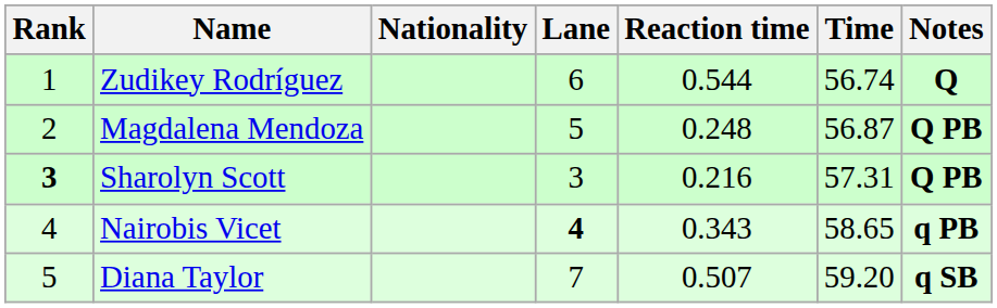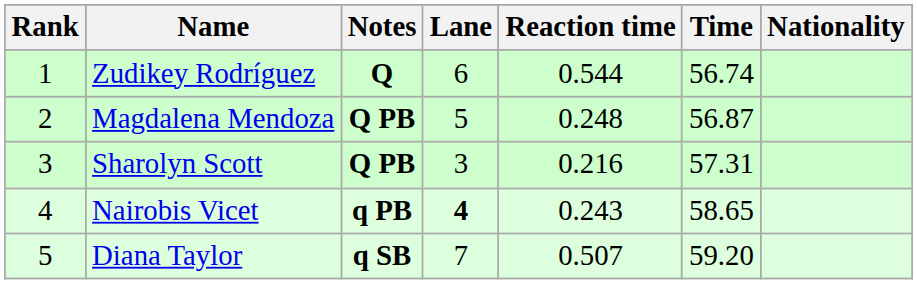columns swapped: Nationality <-> Notes
Sharolyn Scott | Rank: bold -> normal
Nairobis Vicet | Reaction time: 0.343 -> 0.243
